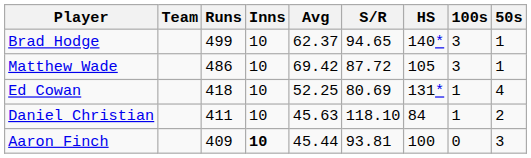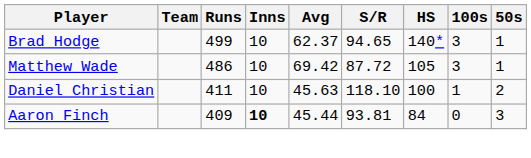- row: Ed Cowan | 418 | 10 | 52.25 | 80.69 | 131* | 1 | 4
Daniel Christian | HS: 84 -> 100
Aaron Finch | HS: 100 -> 84
